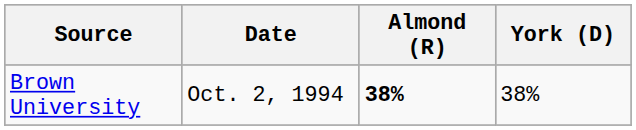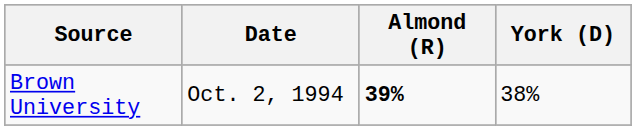Brown University | Almond (R): 38% -> 39%
